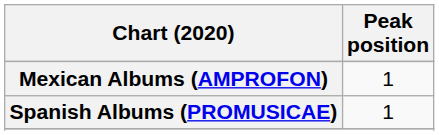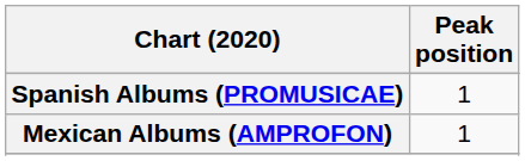rows swapped: Mexican Albums (AMPROFON) <-> Spanish Albums (PROMUSICAE)
